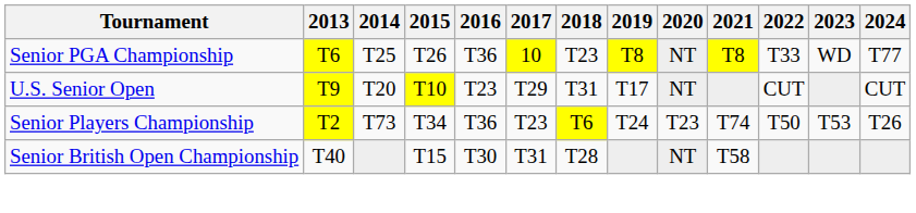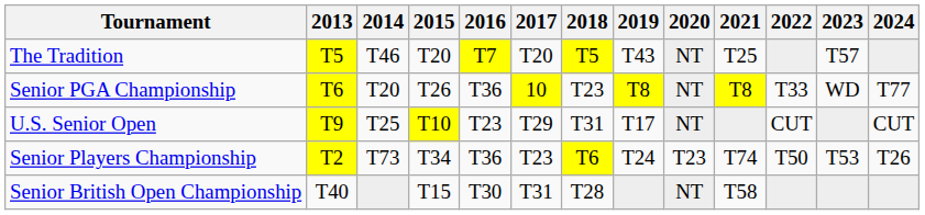+ row: The Tradition | T5 | T46 | T20 | T7 | T20 | T5 | T43 | NT | T25 | T57
Senior PGA Championship | 2014: T25 -> T20
U.S. Senior Open | 2014: T20 -> T25
